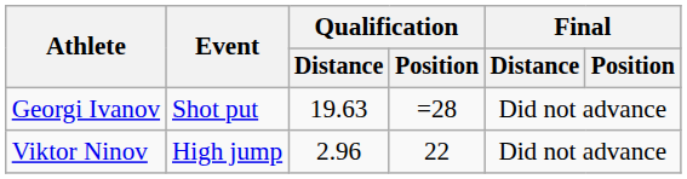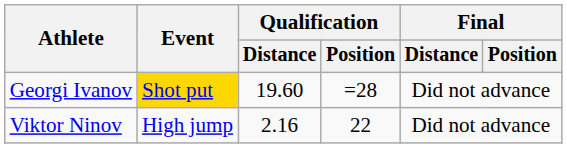Georgi Ivanov | Event: no background -> gold background
Georgi Ivanov | Qualification / Distance: 19.63 -> 19.60
Viktor Ninov | Qualification / Distance: 2.96 -> 2.16
